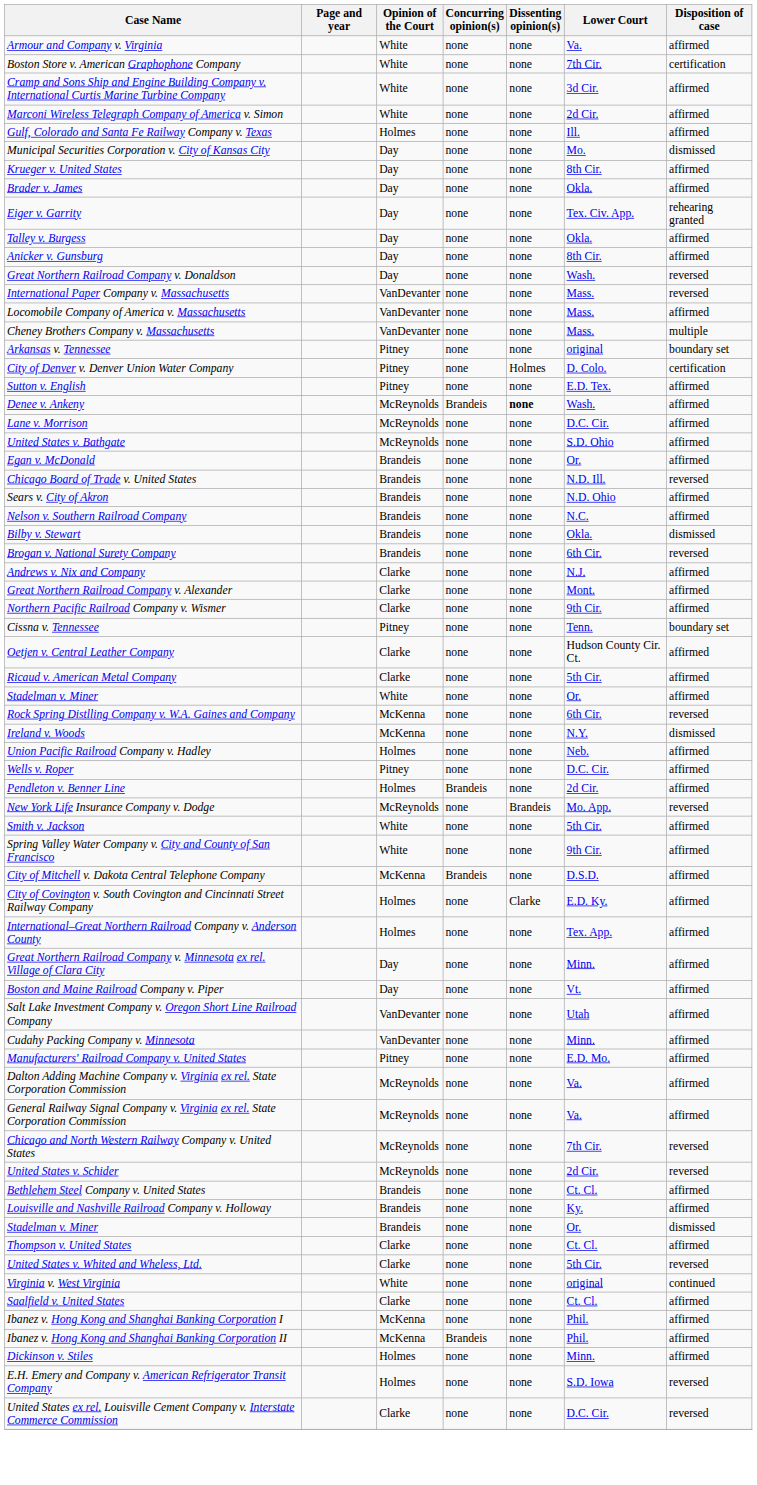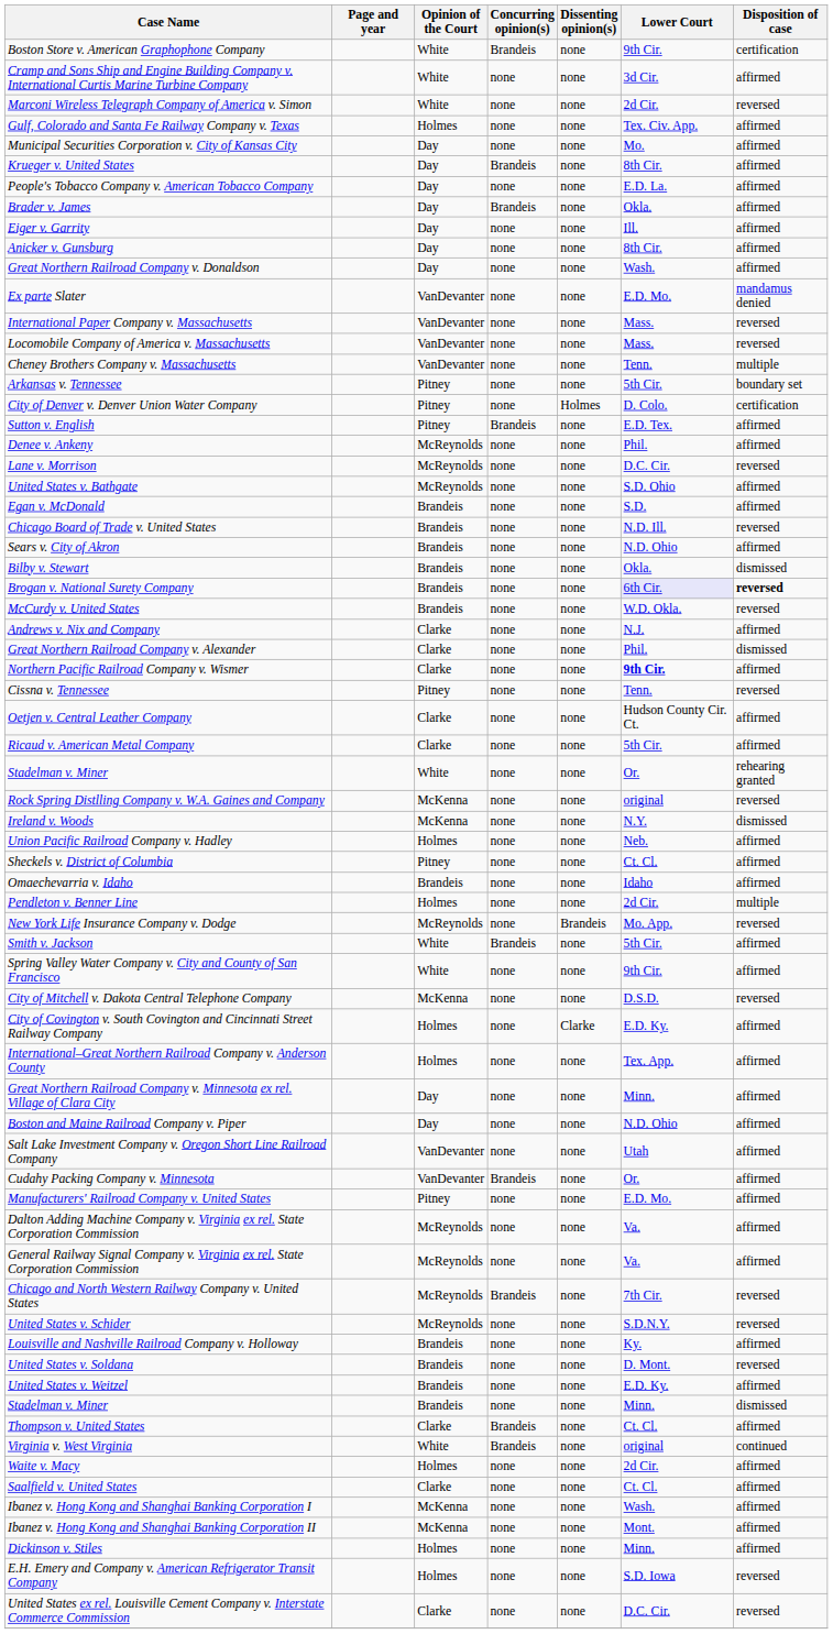- row: Armour and Company v. Virginia | White | none | none | Va. | affirmed
Boston Store v. American Graphophone Company | Concurring opinion(s): none -> Brandeis
Boston Store v. American Graphophone Company | Lower Court: 7th Cir. -> 9th Cir.
Marconi Wireless Telegraph Company of America v. Simon | Disposition of case: affirmed -> reversed
Gulf, Colorado and Santa Fe Railway Company v. Texas | Lower Court: Ill. -> Tex. Civ. App.
Municipal Securities Corporation v. City of Kansas City | Disposition of case: dismissed -> affirmed
Krueger v. United States | Concurring opinion(s): none -> Brandeis
+ row: People's Tobacco Company v. American Tobacco Company | Day | none | none | E.D. La. | affirmed
Brader v. James | Concurring opinion(s): none -> Brandeis
Eiger v. Garrity | Lower Court: Tex. Civ. App. -> Ill.
Eiger v. Garrity | Disposition of case: rehearing granted -> affirmed
- row: Talley v. Burgess | Day | none | none | Okla. | affirmed
Great Northern Railroad Company v. Donaldson | Disposition of case: reversed -> affirmed
+ row: Ex parte Slater | VanDevanter | none | none | E.D. Mo. | mandamus denied
Locomobile Company of America v. Massachusetts | Disposition of case: affirmed -> reversed
Cheney Brothers Company v. Massachusetts | Lower Court: Mass. -> Tenn.
Arkansas v. Tennessee | Lower Court: original -> 5th Cir.
Sutton v. English | Concurring opinion(s): none -> Brandeis
Denee v. Ankeny | Concurring opinion(s): Brandeis -> none
Denee v. Ankeny | Dissenting opinion(s): bold -> normal
Denee v. Ankeny | Lower Court: Wash. -> Phil.
Lane v. Morrison | Disposition of case: affirmed -> reversed
Egan v. McDonald | Lower Court: Or. -> S.D.
- row: Nelson v. Southern Railroad Company | Brandeis | none | none | N.C. | affirmed
Brogan v. National Surety Company | Lower Court: no background -> lavender background
Brogan v. National Surety Company | Disposition of case: normal -> bold
+ row: McCurdy v. United States | Brandeis | none | none | W.D. Okla. | reversed
Great Northern Railroad Company v. Alexander | Lower Court: Mont. -> Phil.
Great Northern Railroad Company v. Alexander | Disposition of case: affirmed -> dismissed
Northern Pacific Railroad Company v. Wismer | Lower Court: normal -> bold
Cissna v. Tennessee | Disposition of case: boundary set -> reversed
Stadelman v. Miner / White | Disposition of case: affirmed -> rehearing granted
Rock Spring Distlling Company v. W.A. Gaines and Company | Lower Court: 6th Cir. -> original
- row: Wells v. Roper | Pitney | none | none | D.C. Cir. | affirmed
+ row: Sheckels v. District of Columbia | Pitney | none | none | Ct. Cl. | affirmed
+ row: Omaechevarria v. Idaho | Brandeis | none | none | Idaho | affirmed
Pendleton v. Benner Line | Concurring opinion(s): Brandeis -> none
Pendleton v. Benner Line | Disposition of case: affirmed -> multiple
Smith v. Jackson | Concurring opinion(s): none -> Brandeis
City of Mitchell v. Dakota Central Telephone Company | Concurring opinion(s): Brandeis -> none
City of Mitchell v. Dakota Central Telephone Company | Disposition of case: affirmed -> reversed
Boston and Maine Railroad Company v. Piper | Lower Court: Vt. -> N.D. Ohio
Cudahy Packing Company v. Minnesota | Concurring opinion(s): none -> Brandeis
Cudahy Packing Company v. Minnesota | Lower Court: Minn. -> Or.
Chicago and North Western Railway Company v. United States | Concurring opinion(s): none -> Brandeis
United States v. Schider | Lower Court: 2d Cir. -> S.D.N.Y.
- row: Bethlehem Steel Company v. United States | Brandeis | none | none | Ct. Cl. | affirmed
+ row: United States v. Soldana | Brandeis | none | none | D. Mont. | reversed
+ row: United States v. Weitzel | Brandeis | none | none | E.D. Ky. | affirmed
Stadelman v. Miner / Brandeis | Lower Court: Or. -> Minn.
Thompson v. United States | Concurring opinion(s): none -> Brandeis
- row: United States v. Whited and Wheless, Ltd. | Clarke | none | none | 5th Cir. | reversed
Virginia v. West Virginia | Concurring opinion(s): none -> Brandeis
+ row: Waite v. Macy | Holmes | none | none | 2d Cir. | affirmed
Ibanez v. Hong Kong and Shanghai Banking Corporation I | Lower Court: Phil. -> Wash.
Ibanez v. Hong Kong and Shanghai Banking Corporation II | Concurring opinion(s): Brandeis -> none
Ibanez v. Hong Kong and Shanghai Banking Corporation II | Lower Court: Phil. -> Mont.
